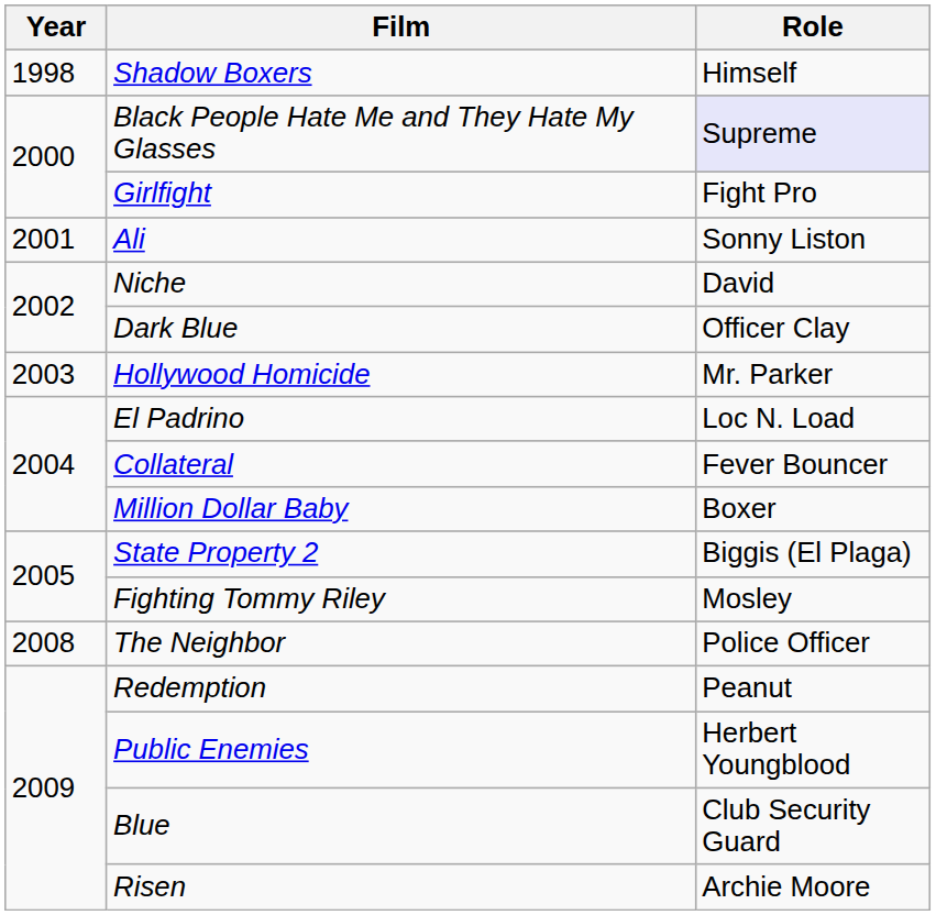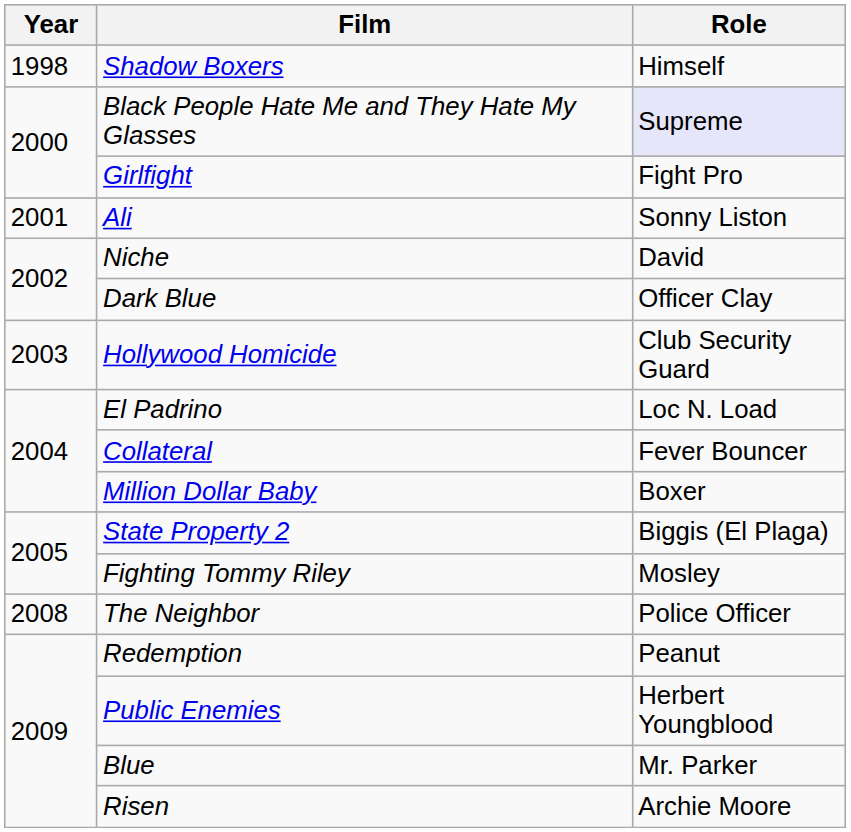Hollywood Homicide | Role: Mr. Parker -> Club Security Guard
Blue | Role: Club Security Guard -> Mr. Parker
